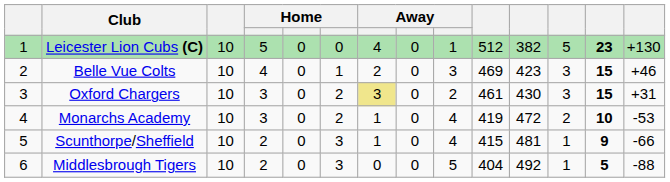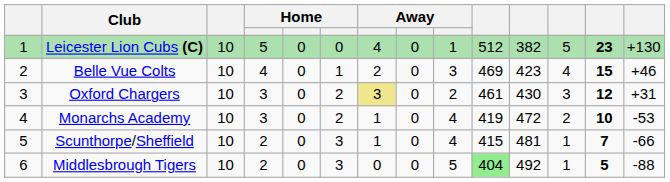Belle Vue Colts | column 12: 3 -> 4
Oxford Chargers | column 13: 15 -> 12
Scunthorpe/Sheffield | column 13: 9 -> 7
Middlesbrough Tigers | column 10: no background -> lightgreen background
